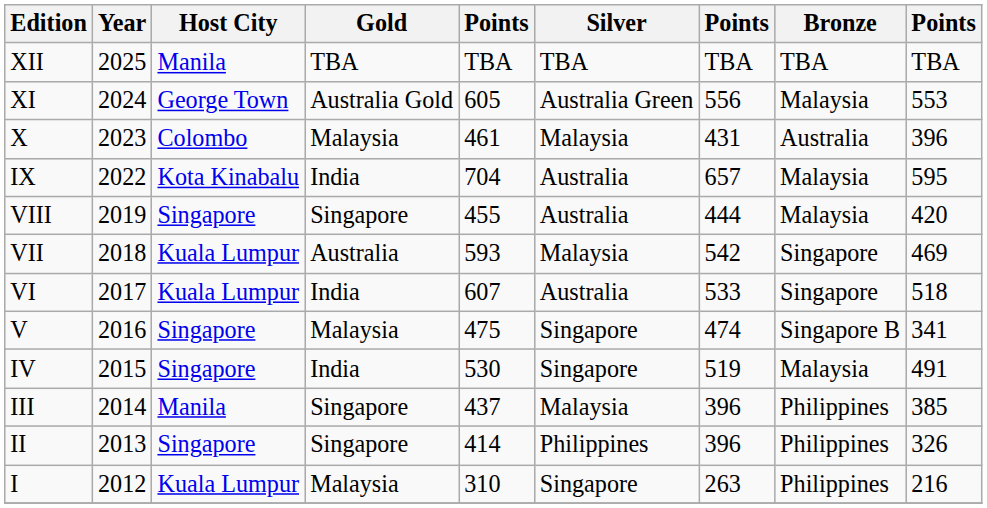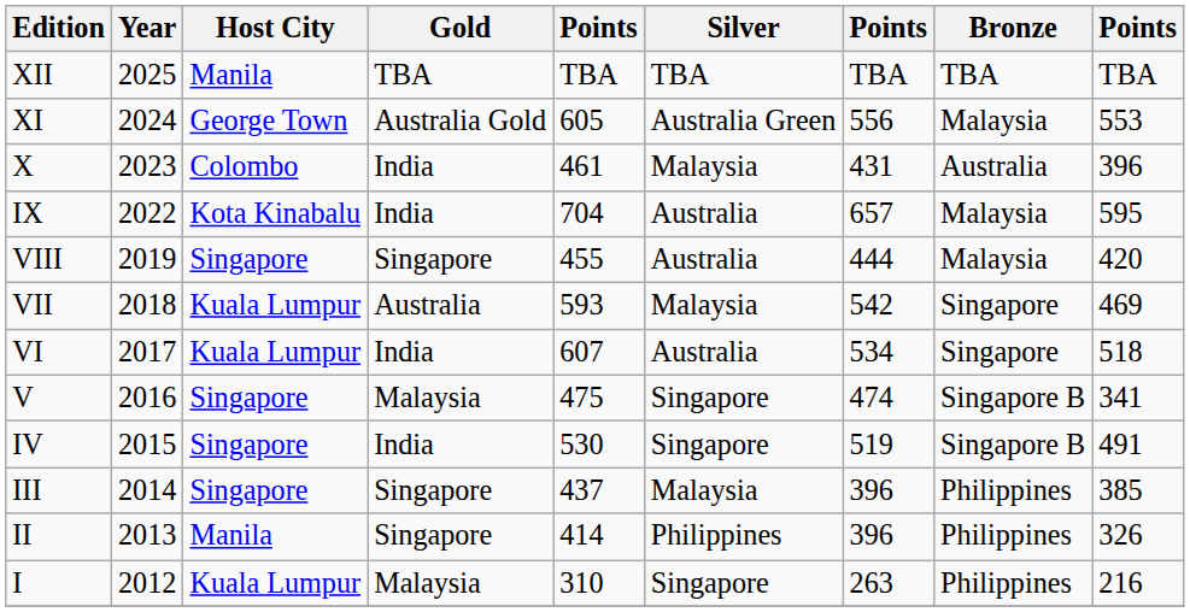X | Gold: Malaysia -> India
VI | column 7: 533 -> 534
IV | Bronze: Malaysia -> Singapore B
III | Host City: Manila -> Singapore
II | Host City: Singapore -> Manila
